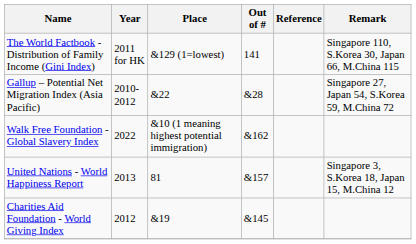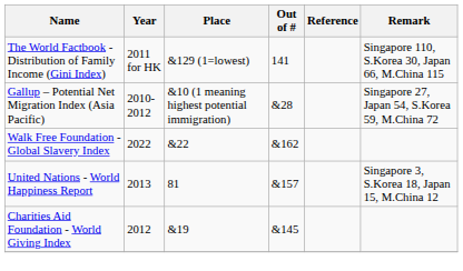Gallup – Potential Net Migration Index (Asia Pacific) | Place: &22 -> &10 (1 meaning highest potential immigration)
Walk Free Foundation - Global Slavery Index | Place: &10 (1 meaning highest potential immigration) -> &22
